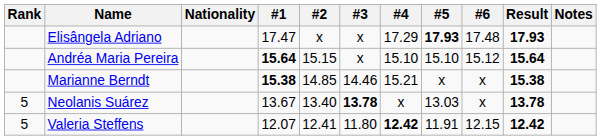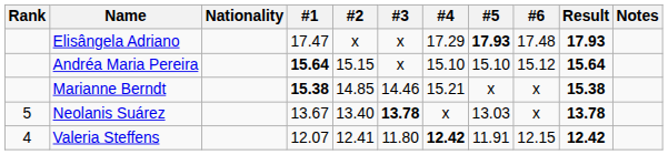Valeria Steffens | Rank: 5 -> 4
